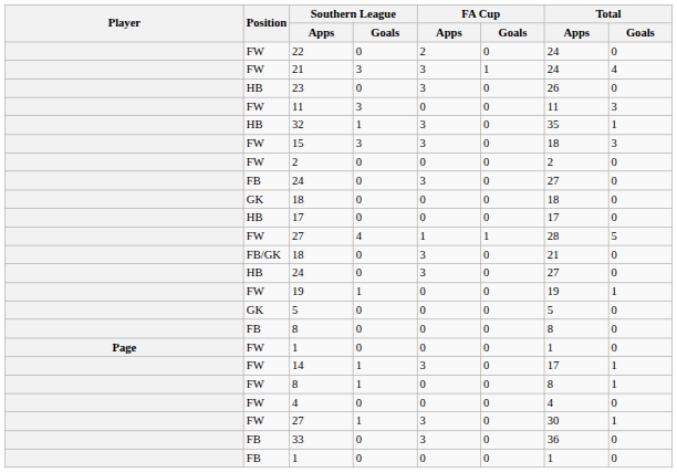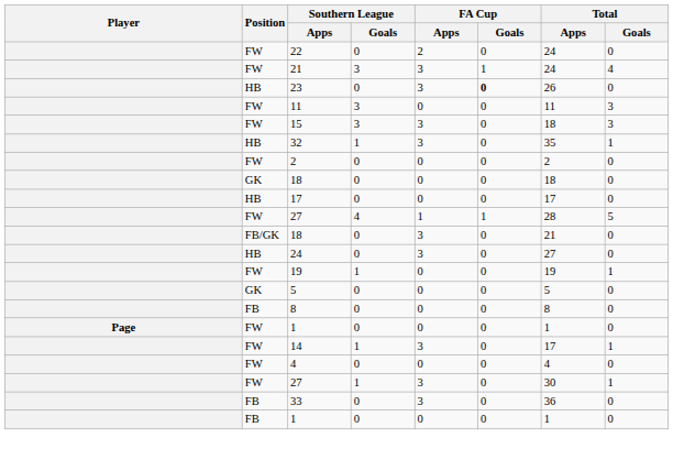23 | FA Cup / Goals: normal -> bold
rows swapped: 15 <-> 32
- row: FB | 24 | 0 | 3 | 0 | 27 | 0
- row: FW | 8 | 1 | 0 | 0 | 8 | 1
